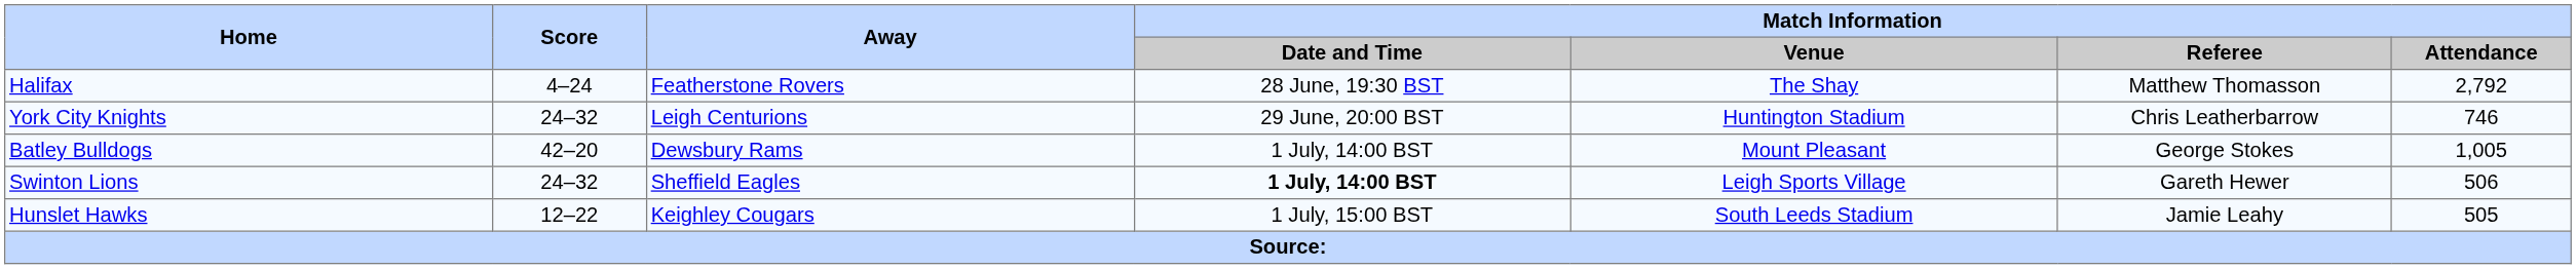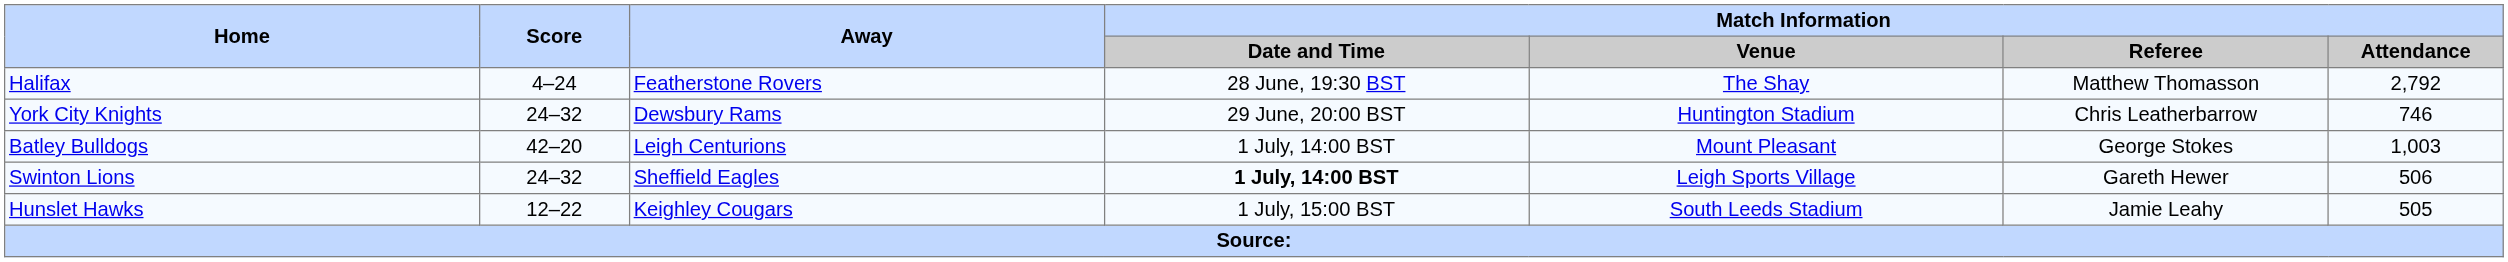York City Knights | Away: Leigh Centurions -> Dewsbury Rams
Batley Bulldogs | Away: Dewsbury Rams -> Leigh Centurions
Batley Bulldogs | Match Information / Attendance: 1,005 -> 1,003
